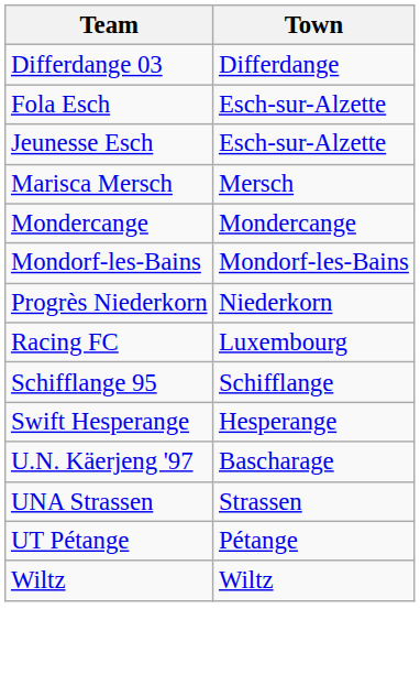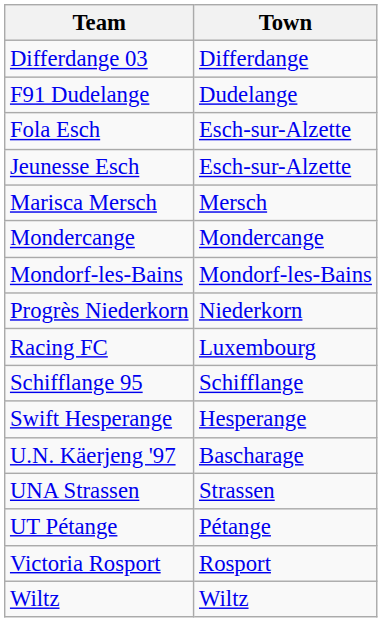+ row: F91 Dudelange | Dudelange
+ row: Victoria Rosport | Rosport
